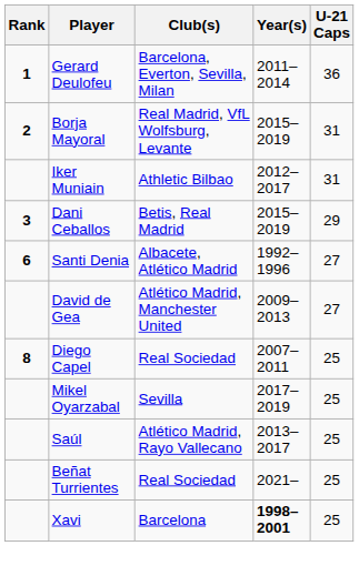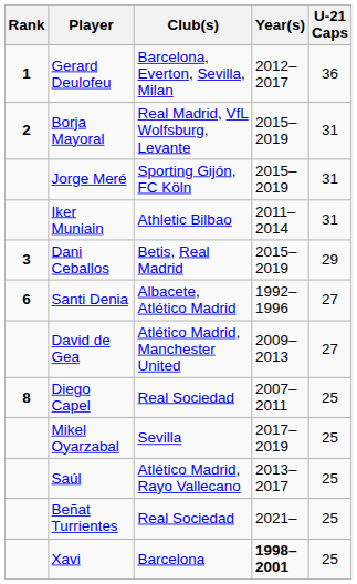Gerard Deulofeu | Year(s): 2011–2014 -> 2012–2017
+ row: Jorge Meré | Sporting Gijón, FC Köln | 2015–2019 | 31
Iker Muniain | Year(s): 2012–2017 -> 2011–2014
